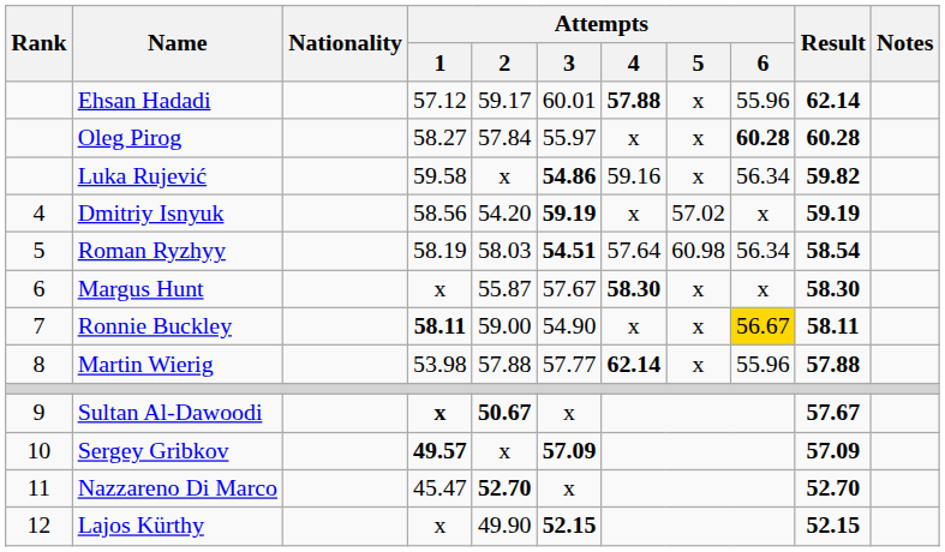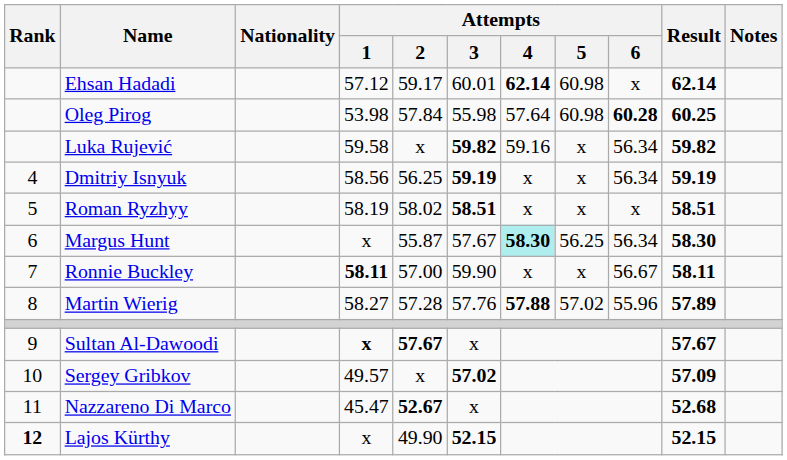Ehsan Hadadi | Attempts / 4: 57.88 -> 62.14
Ehsan Hadadi | Attempts / 5: x -> 60.98
Ehsan Hadadi | Attempts / 6: 55.96 -> x
Oleg Pirog | Attempts / 1: 58.27 -> 53.98
Oleg Pirog | Attempts / 3: 55.97 -> 55.98
Oleg Pirog | Attempts / 4: x -> 57.64
Oleg Pirog | Attempts / 5: x -> 60.98
Oleg Pirog | Result: 60.28 -> 60.25
Luka Rujević | Attempts / 3: 54.86 -> 59.82
Dmitriy Isnyuk | Attempts / 2: 54.20 -> 56.25
Dmitriy Isnyuk | Attempts / 5: 57.02 -> x
Dmitriy Isnyuk | Attempts / 6: x -> 56.34
Roman Ryzhyy | Attempts / 2: 58.03 -> 58.02
Roman Ryzhyy | Attempts / 3: 54.51 -> 58.51
Roman Ryzhyy | Attempts / 4: 57.64 -> x
Roman Ryzhyy | Attempts / 5: 60.98 -> x
Roman Ryzhyy | Attempts / 6: 56.34 -> x
Roman Ryzhyy | Result: 58.54 -> 58.51
Margus Hunt | Attempts / 4: no background -> paleturquoise background
Margus Hunt | Attempts / 5: x -> 56.25
Margus Hunt | Attempts / 6: x -> 56.34
Ronnie Buckley | Attempts / 2: 59.00 -> 57.00
Ronnie Buckley | Attempts / 3: 54.90 -> 59.90
Ronnie Buckley | Attempts / 6: gold background -> no background
Martin Wierig | Attempts / 1: 53.98 -> 58.27
Martin Wierig | Attempts / 2: 57.88 -> 57.28
Martin Wierig | Attempts / 3: 57.77 -> 57.76
Martin Wierig | Attempts / 4: 62.14 -> 57.88
Martin Wierig | Attempts / 5: x -> 57.02
Martin Wierig | Result: 57.88 -> 57.89
Sultan Al-Dawoodi | Attempts / 2: 50.67 -> 57.67
Sergey Gribkov | Attempts / 1: bold -> normal
Sergey Gribkov | Attempts / 3: 57.09 -> 57.02
Nazzareno Di Marco | Attempts / 2: 52.70 -> 52.67
Nazzareno Di Marco | Result: 52.70 -> 52.68
Lajos Kürthy | Rank: normal -> bold
